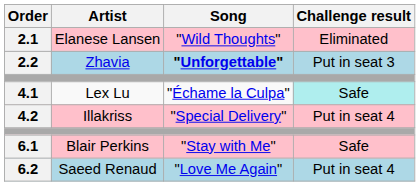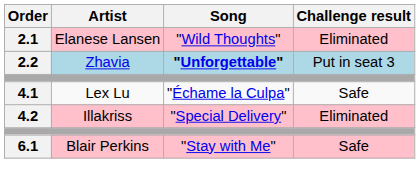4.1 | Challenge result: paleturquoise background -> no background
4.2 | Challenge result: Put in seat 4 -> Eliminated
- row: 6.2 | Saeed Renaud | "Love Me Again" | Put in seat 4
